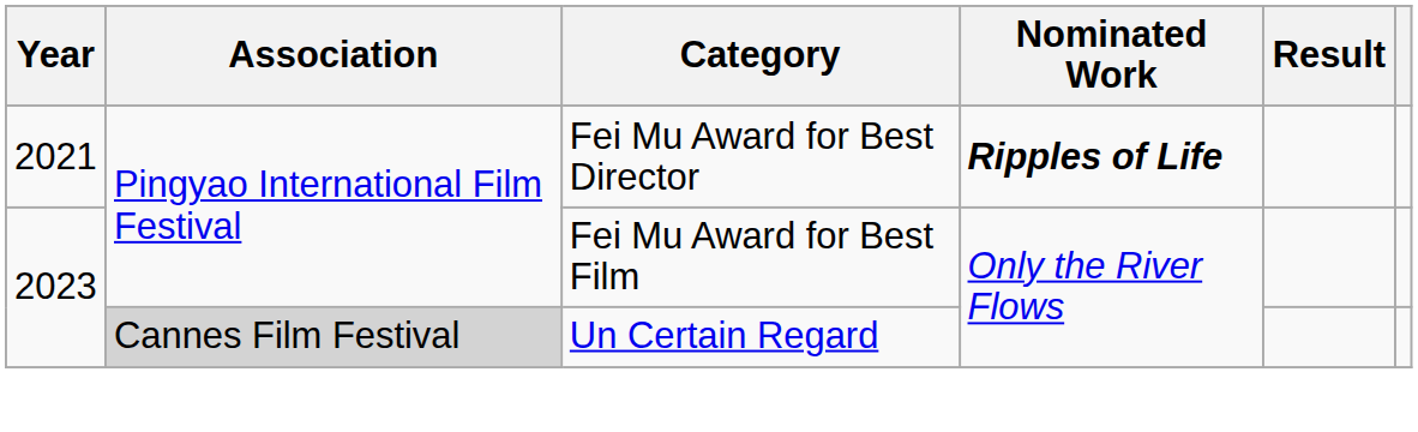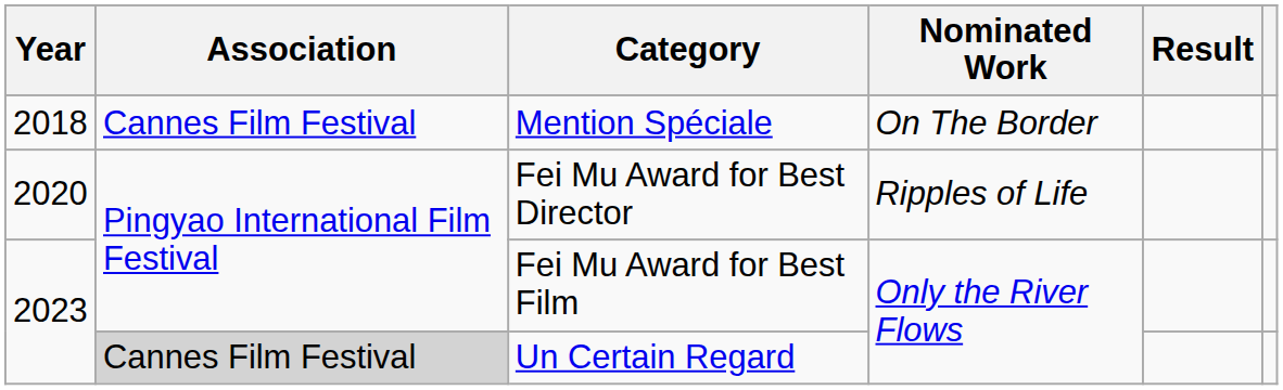+ row: 2018 | Cannes Film Festival | Mention Spéciale | On The Border
Fei Mu Award for Best Director | Year: 2021 -> 2020
Fei Mu Award for Best Director | Nominated Work: bold -> normal
